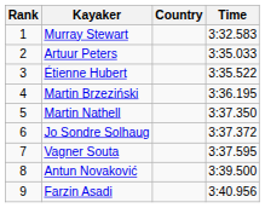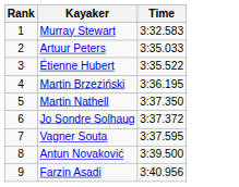- column: Country
